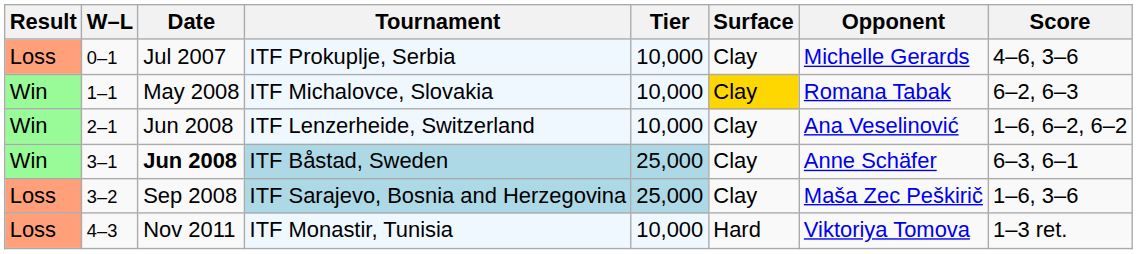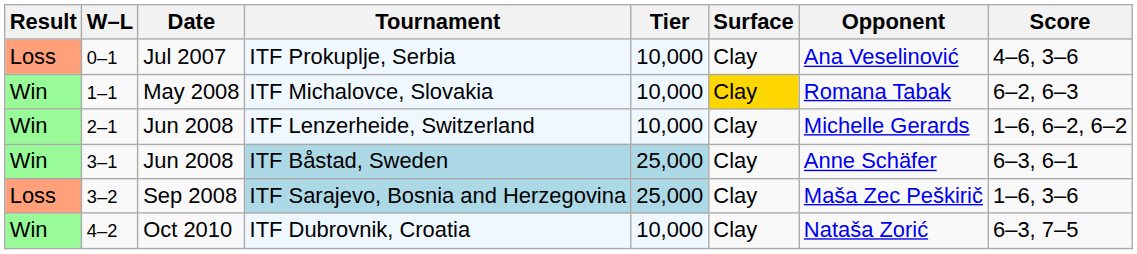ITF Prokuplje, Serbia | Opponent: Michelle Gerards -> Ana Veselinović
ITF Lenzerheide, Switzerland | Opponent: Ana Veselinović -> Michelle Gerards
ITF Båstad, Sweden | Date: bold -> normal
+ row: Win | 4–2 | Oct 2010 | ITF Dubrovnik, Croatia | 10,000 | Clay | Nataša Zorić | 6–3, 7–5
- row: Loss | 4–3 | Nov 2011 | ITF Monastir, Tunisia | 10,000 | Hard | Viktoriya Tomova | 1–3 ret.
